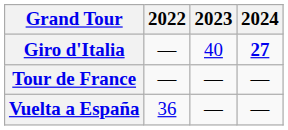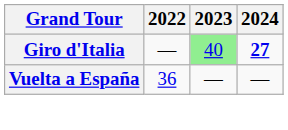Giro d'Italia | 2023: no background -> lightgreen background
- row: Tour de France | — | — | —
